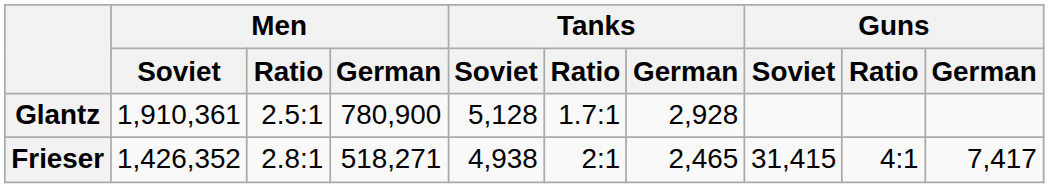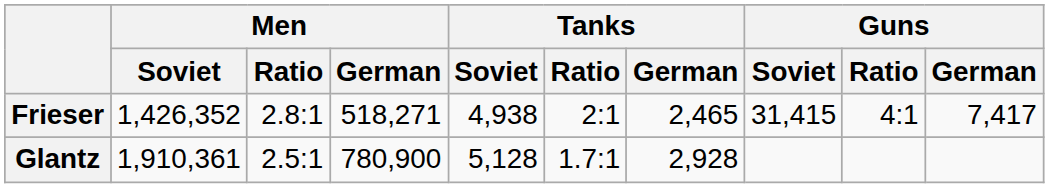rows swapped: Frieser <-> Glantz
